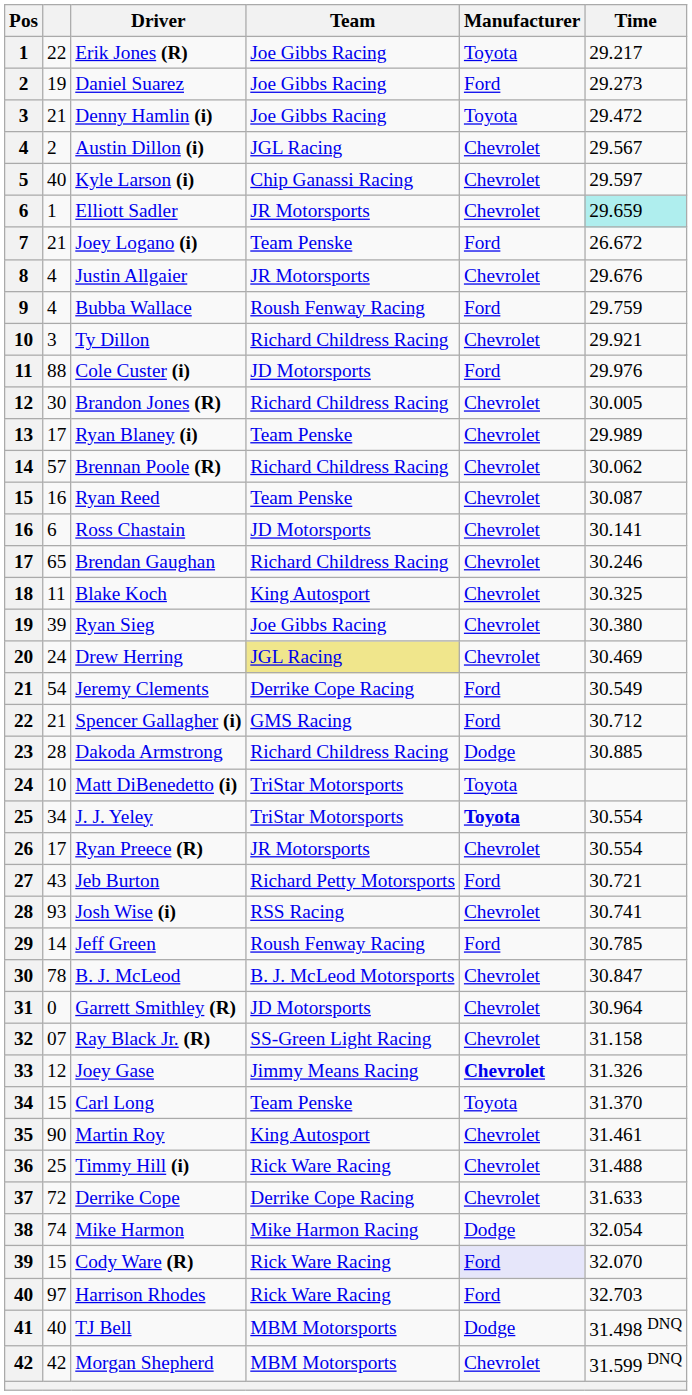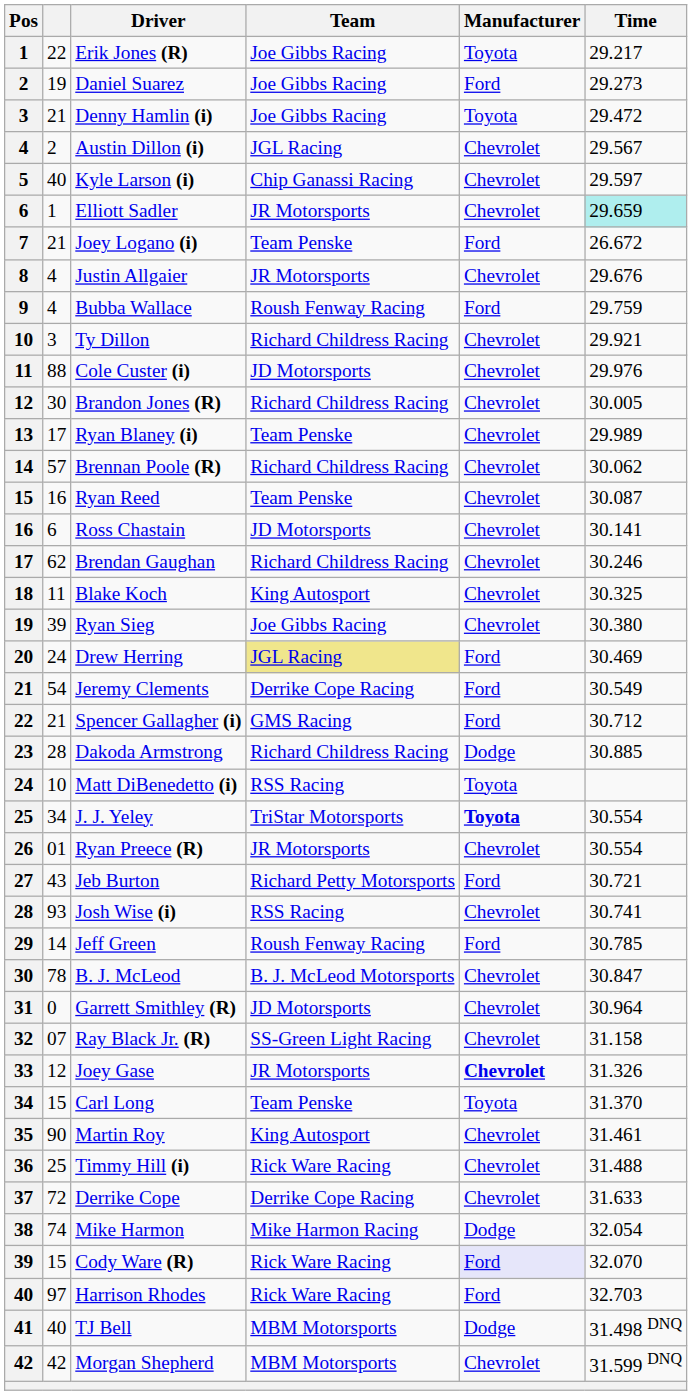Cole Custer (i) | Manufacturer: Ford -> Chevrolet
Brendan Gaughan | column 2: 65 -> 62
Drew Herring | Manufacturer: Chevrolet -> Ford
Matt DiBenedetto (i) | Team: TriStar Motorsports -> RSS Racing
Ryan Preece (R) | column 2: 17 -> 01
Joey Gase | Team: Jimmy Means Racing -> JR Motorsports
